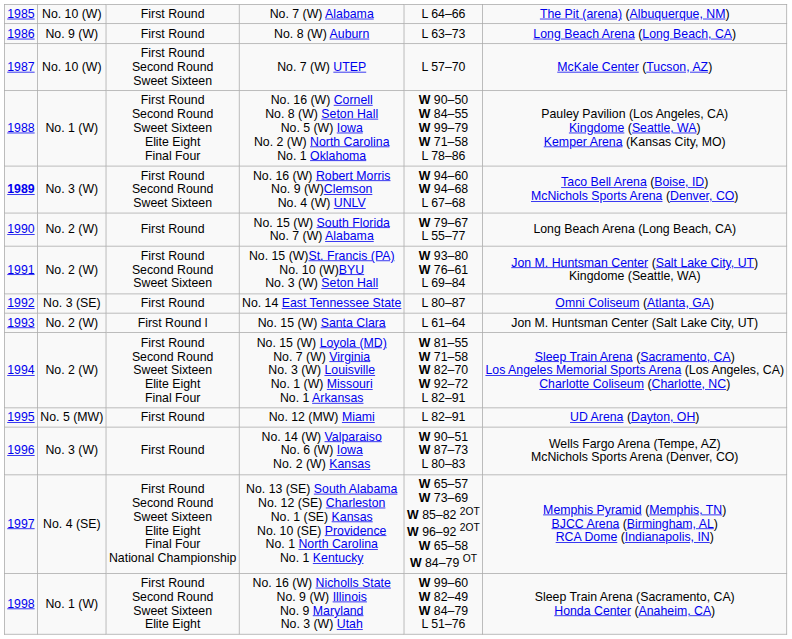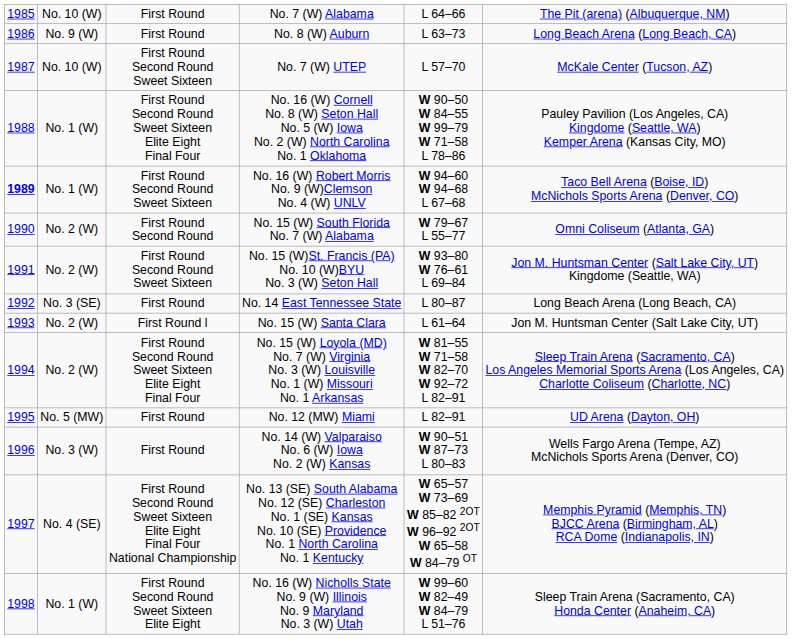No. 16 (W) Robert Morris No. 9 (W)Clemson No. 4 (W) UNLV | column 2: No. 3 (W) -> No. 1 (W)
No. 15 (W) South Florida No. 7 (W) Alabama | column 3: First Round -> First Round Second Round
No. 15 (W) South Florida No. 7 (W) Alabama | column 6: Long Beach Arena (Long Beach, CA) -> Omni Coliseum (Atlanta, GA)
No. 14 East Tennessee State | column 6: Omni Coliseum (Atlanta, GA) -> Long Beach Arena (Long Beach, CA)
